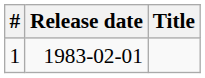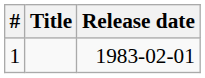columns swapped: Title <-> Release date
